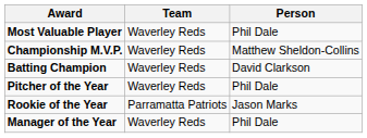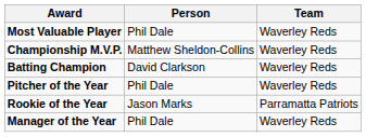columns swapped: Person <-> Team
